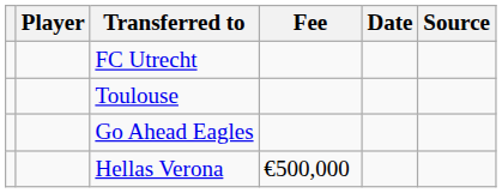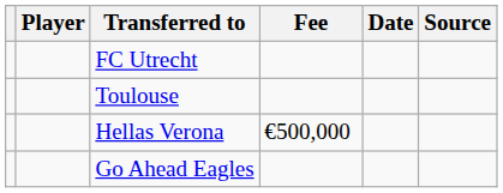rows swapped: Go Ahead Eagles <-> Hellas Verona
